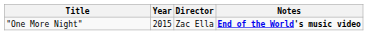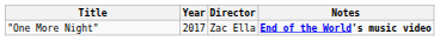"One More Night" | Year: 2015 -> 2017
